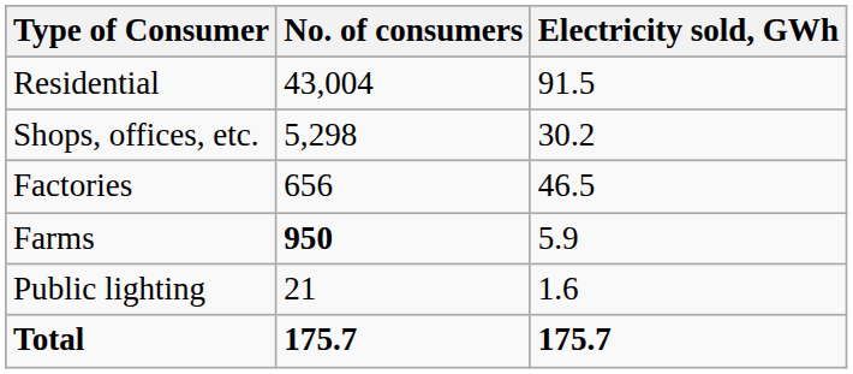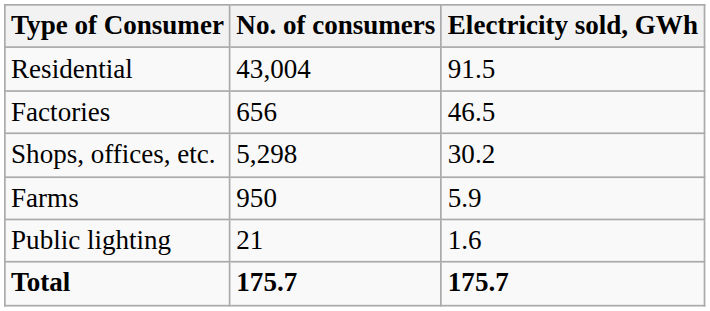rows swapped: Shops, offices, etc. <-> Factories
Farms | No. of consumers: bold -> normal
